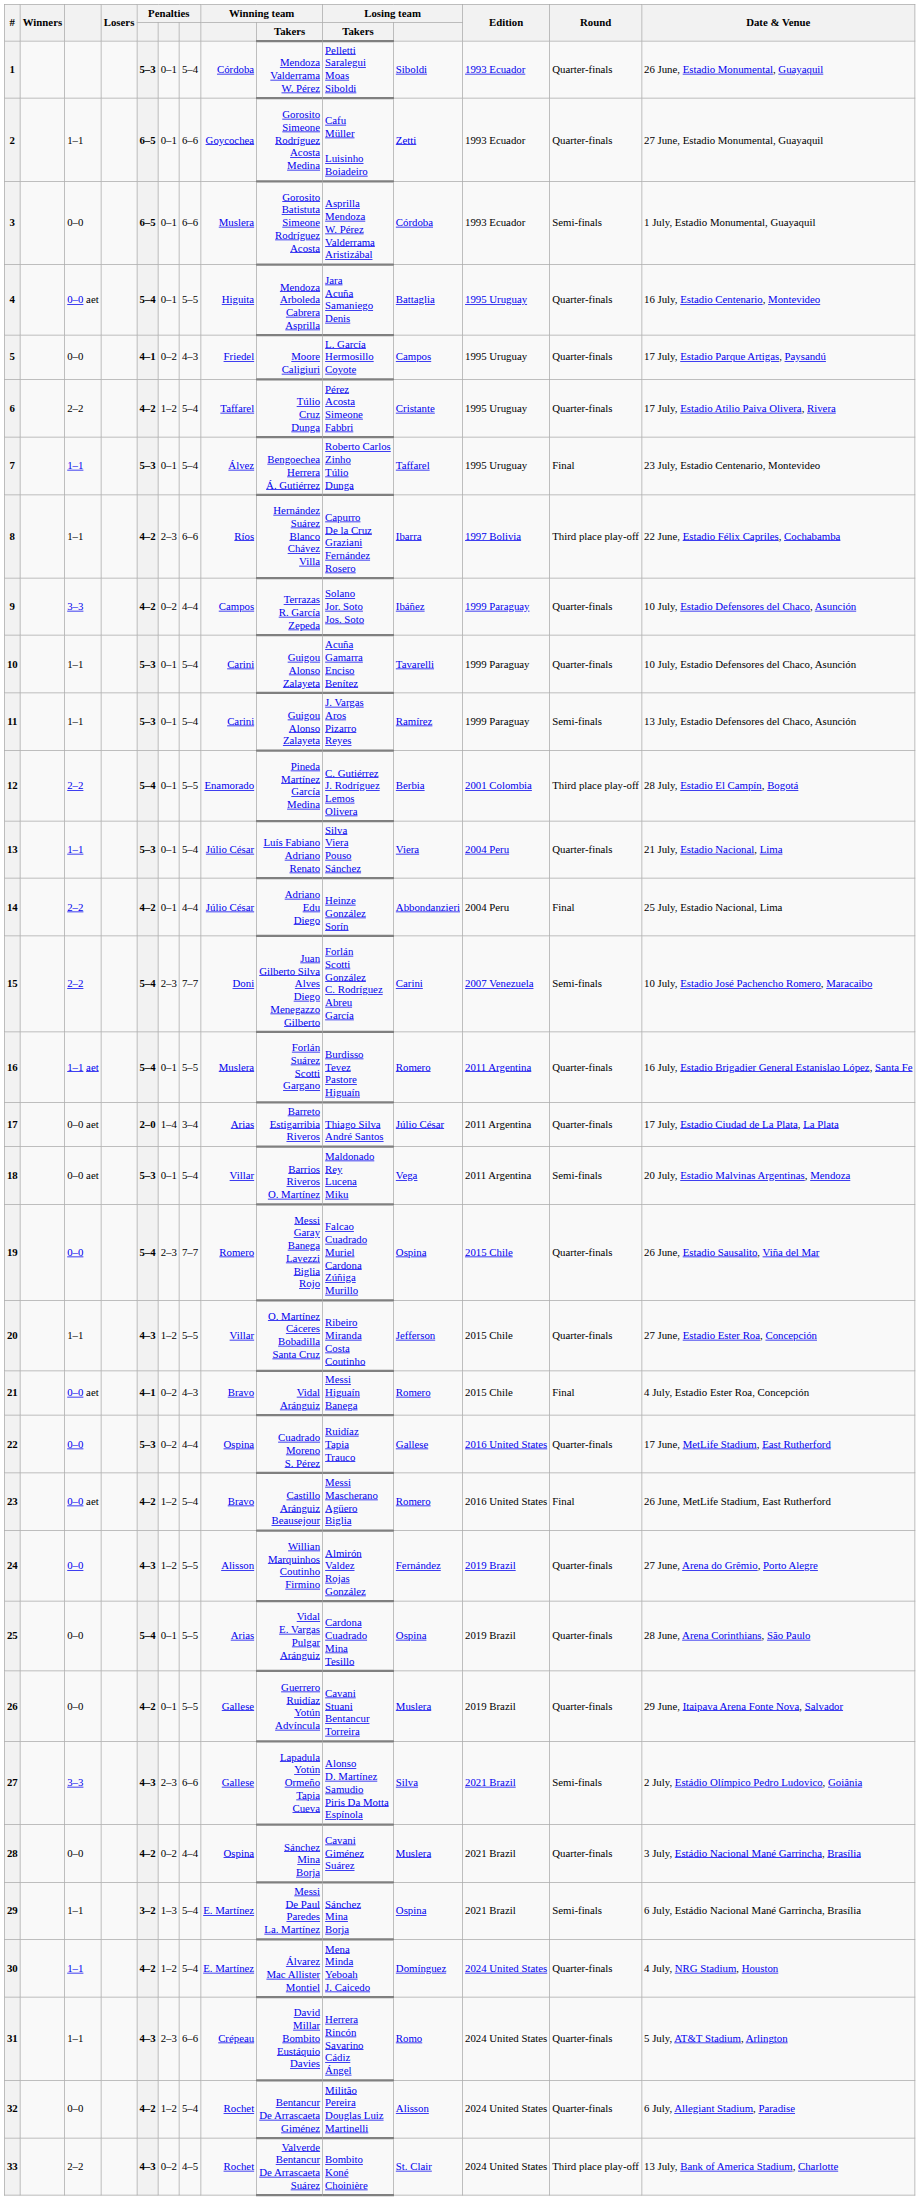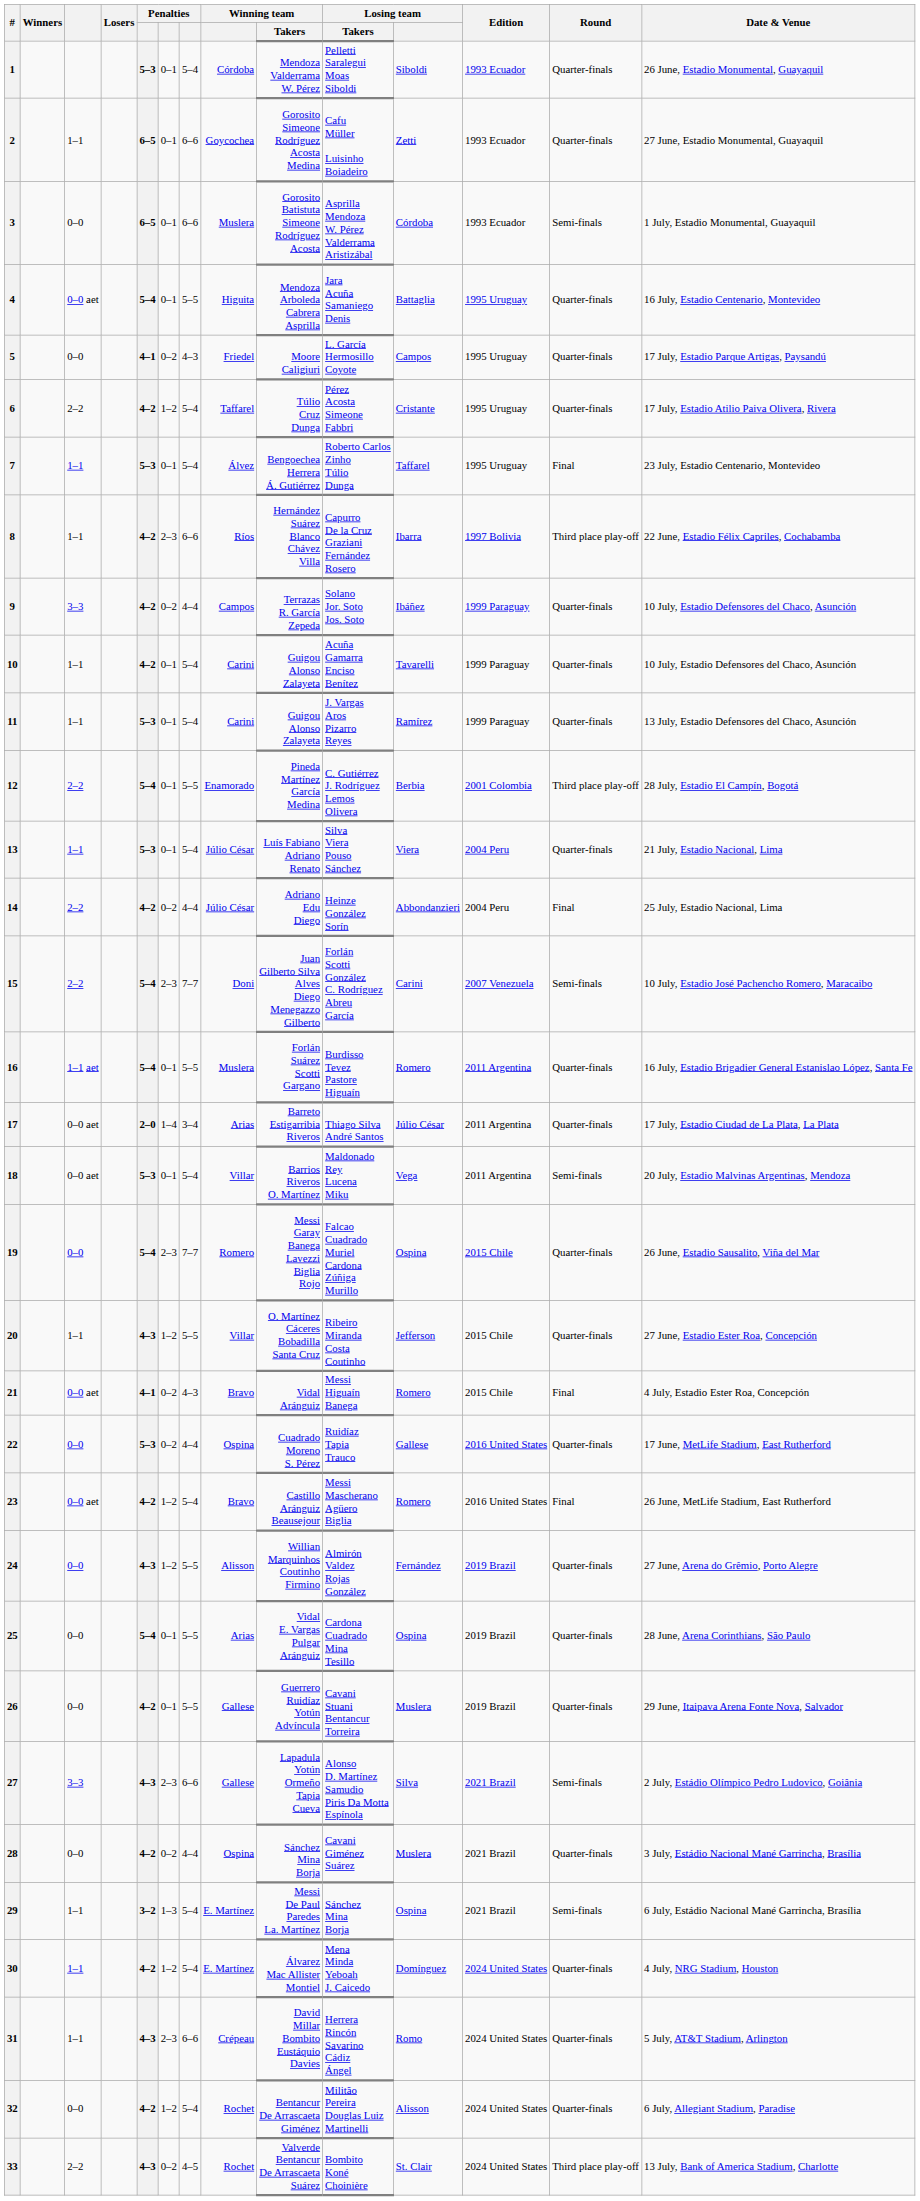10 | column 5: 5–3 -> 4–2
11 | Round: Semi-finals -> Quarter-finals
14 | column 6: 0–1 -> 0–2
